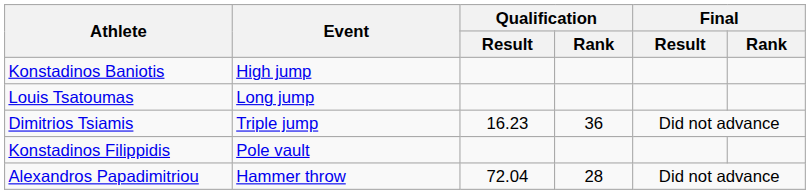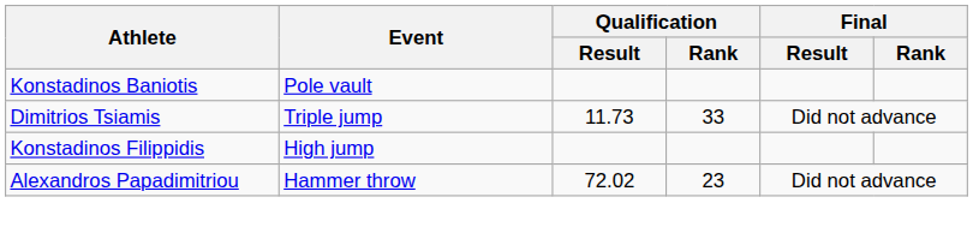Konstadinos Baniotis | Event: High jump -> Pole vault
- row: Louis Tsatoumas | Long jump
Dimitrios Tsiamis | Qualification / Result: 16.23 -> 11.73
Dimitrios Tsiamis | Qualification / Rank: 36 -> 33
Konstadinos Filippidis | Event: Pole vault -> High jump
Alexandros Papadimitriou | Qualification / Result: 72.04 -> 72.02
Alexandros Papadimitriou | Qualification / Rank: 28 -> 23
